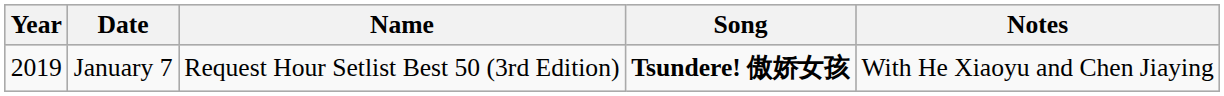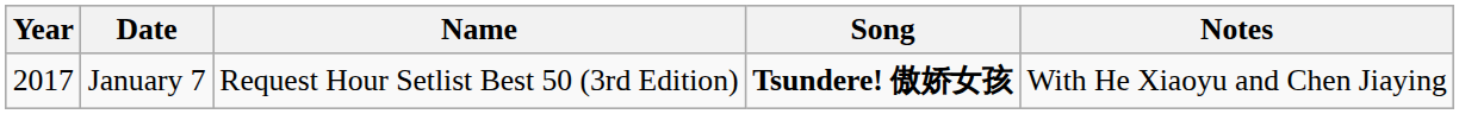January 7 | Year: 2019 -> 2017
